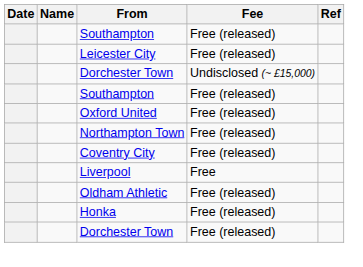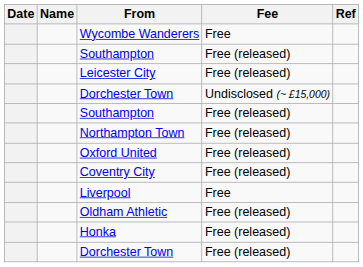+ row: Wycombe Wanderers | Free
rows swapped: Oxford United <-> Northampton Town
